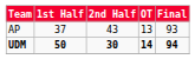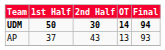rows swapped: AP <-> UDM
